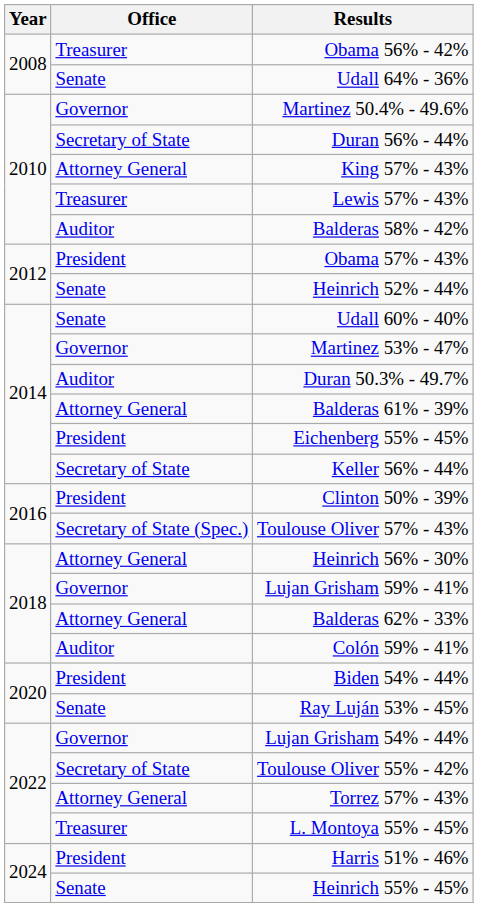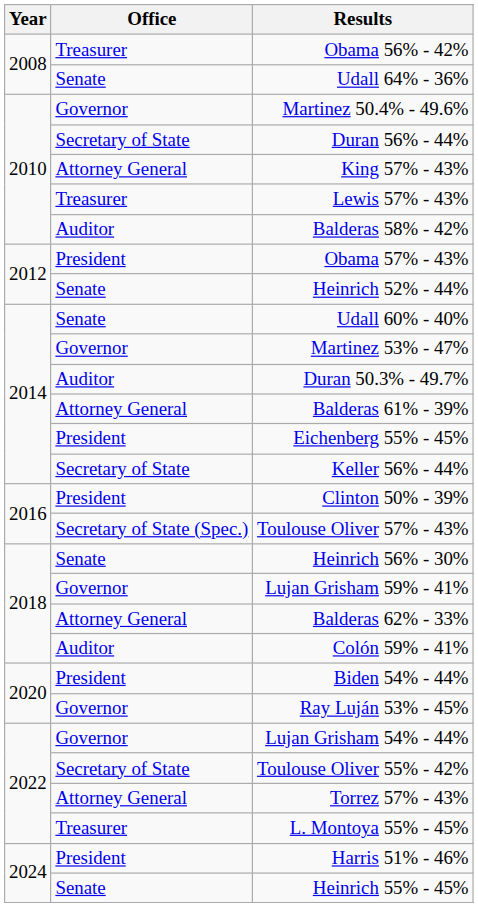Heinrich 56% - 30% | Office: Attorney General -> Senate
Ray Luján 53% - 45% | Office: Senate -> Governor
